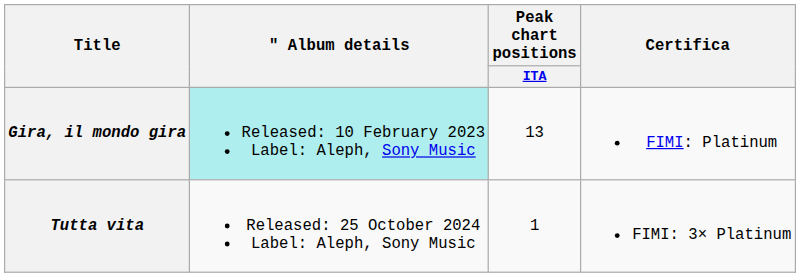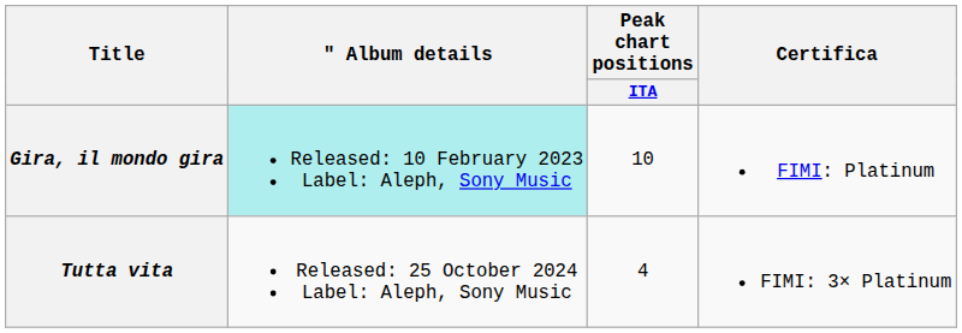Gira, il mondo gira | Peak chart positions / ITA: 13 -> 10
Tutta vita | Peak chart positions / ITA: 1 -> 4
